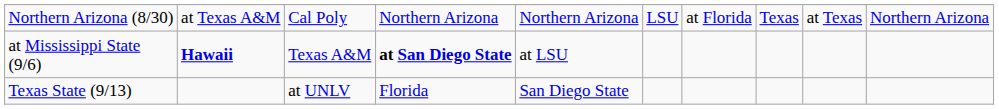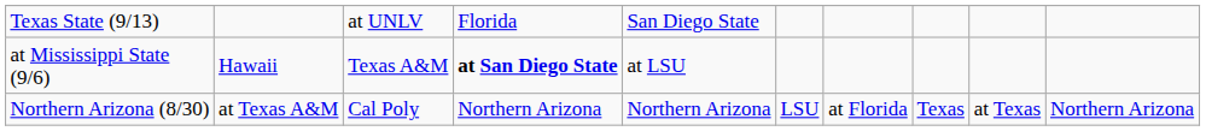rows swapped: Northern Arizona (8/30) <-> Texas State (9/13)
at Mississippi State (9/6) | column 2: bold -> normal
